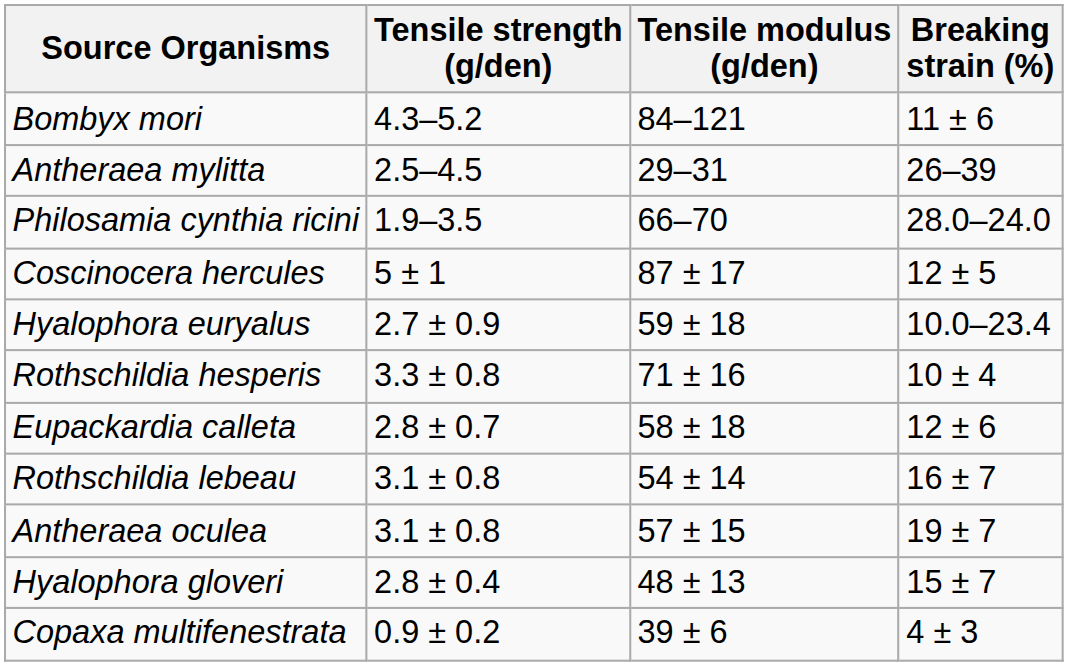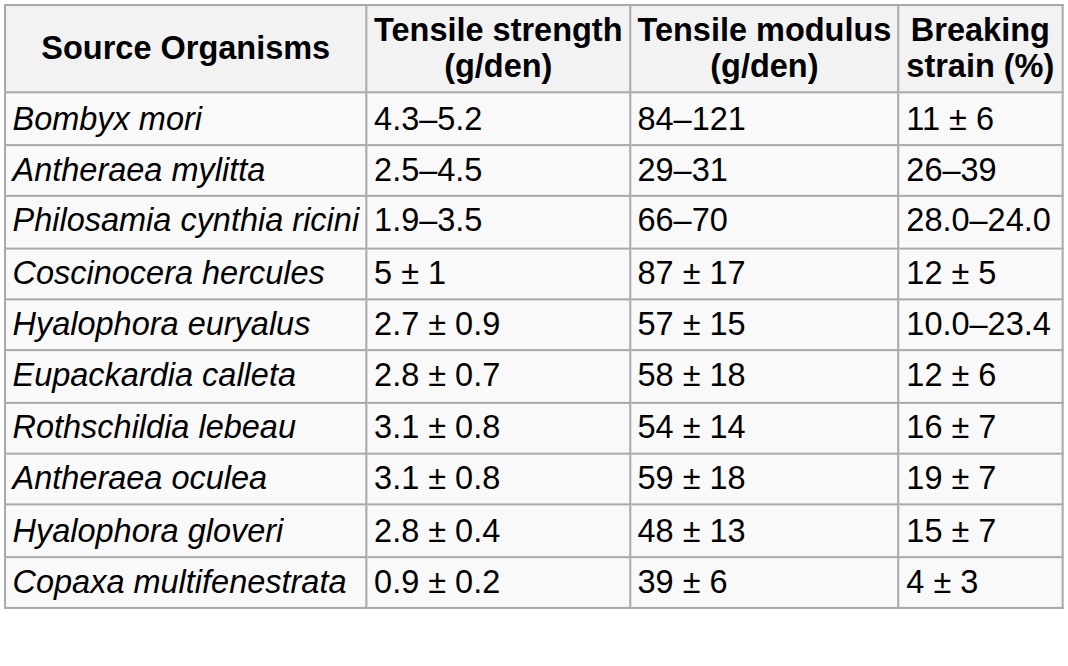Hyalophora euryalus | Tensile modulus (g/den): 59 ± 18 -> 57 ± 15
- row: Rothschildia hesperis | 3.3 ± 0.8 | 71 ± 16 | 10 ± 4
Antheraea oculea | Tensile modulus (g/den): 57 ± 15 -> 59 ± 18
